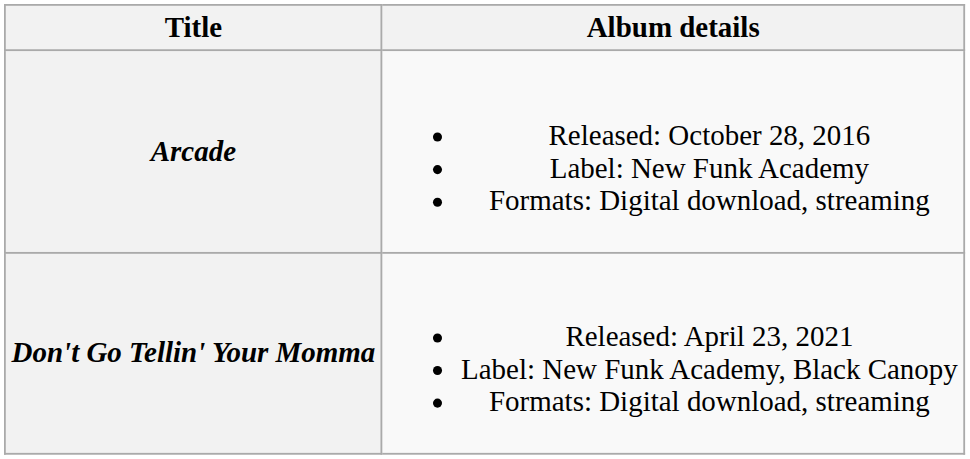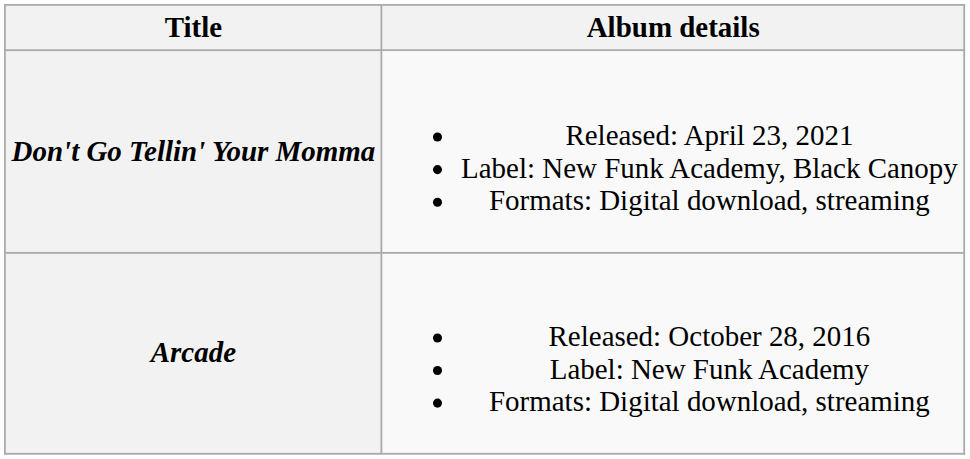rows swapped: Arcade <-> Don't Go Tellin' Your Momma
